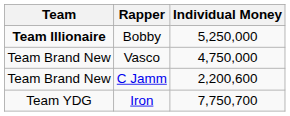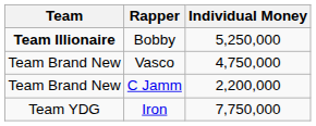C Jamm | Individual Money: 2,200,600 -> 2,200,000
Iron | Individual Money: 7,750,700 -> 7,750,000
